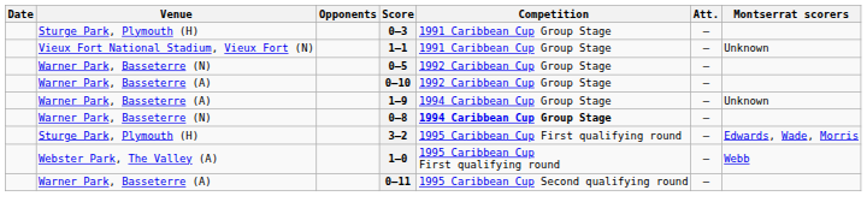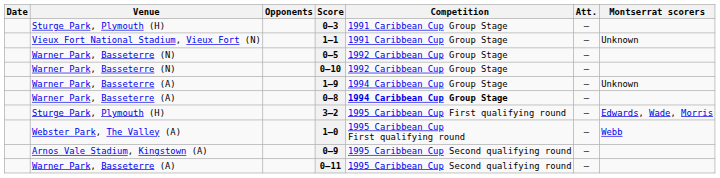0–10 | Venue: Warner Park, Basseterre (A) -> Warner Park, Basseterre (N)
0–8 | Venue: Warner Park, Basseterre (N) -> Warner Park, Basseterre (A)
+ row: Arnos Vale Stadium, Kingstown (A) | 0–9 | 1995 Caribbean Cup Second qualifying round | —
